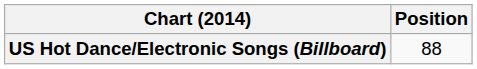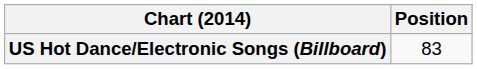US Hot Dance/Electronic Songs (Billboard) | Position: 88 -> 83
